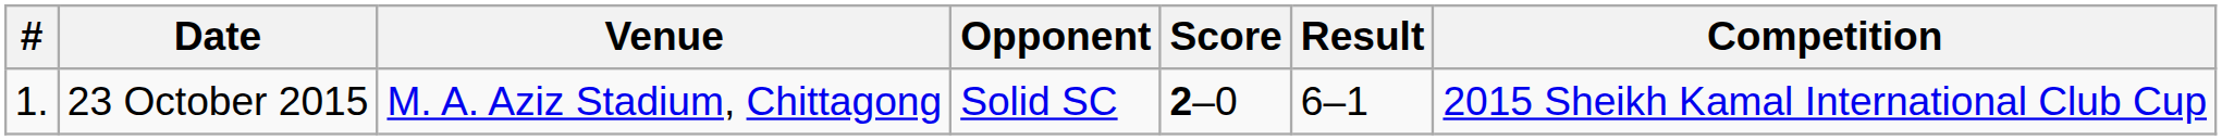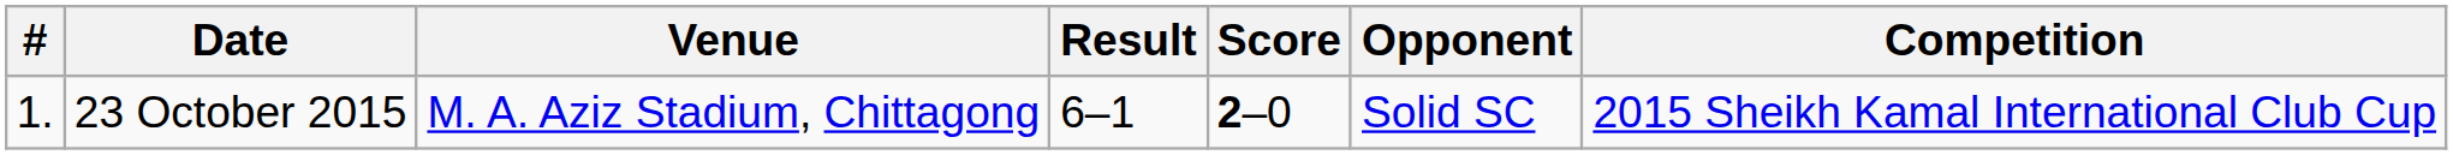columns swapped: Opponent <-> Result
